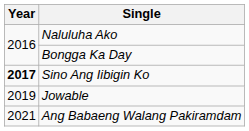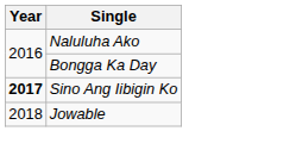Jowable | Year: 2019 -> 2018
- row: 2021 | Ang Babaeng Walang Pakiramdam
